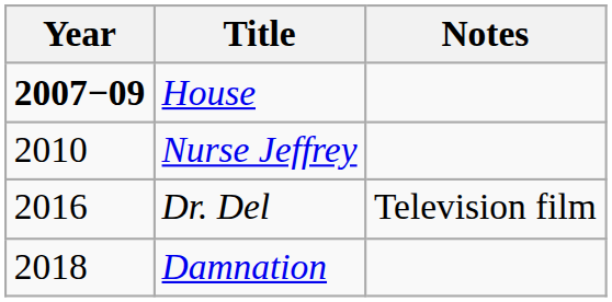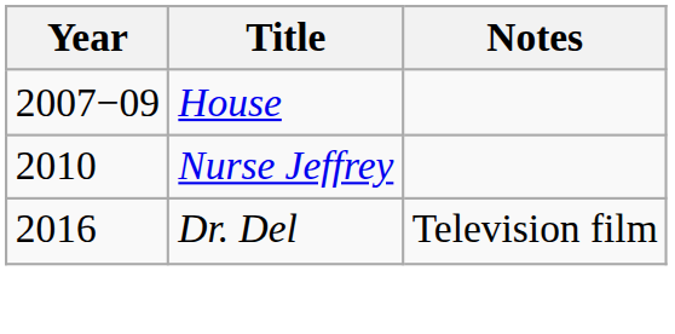House | Year: bold -> normal
- row: 2018 | Damnation
